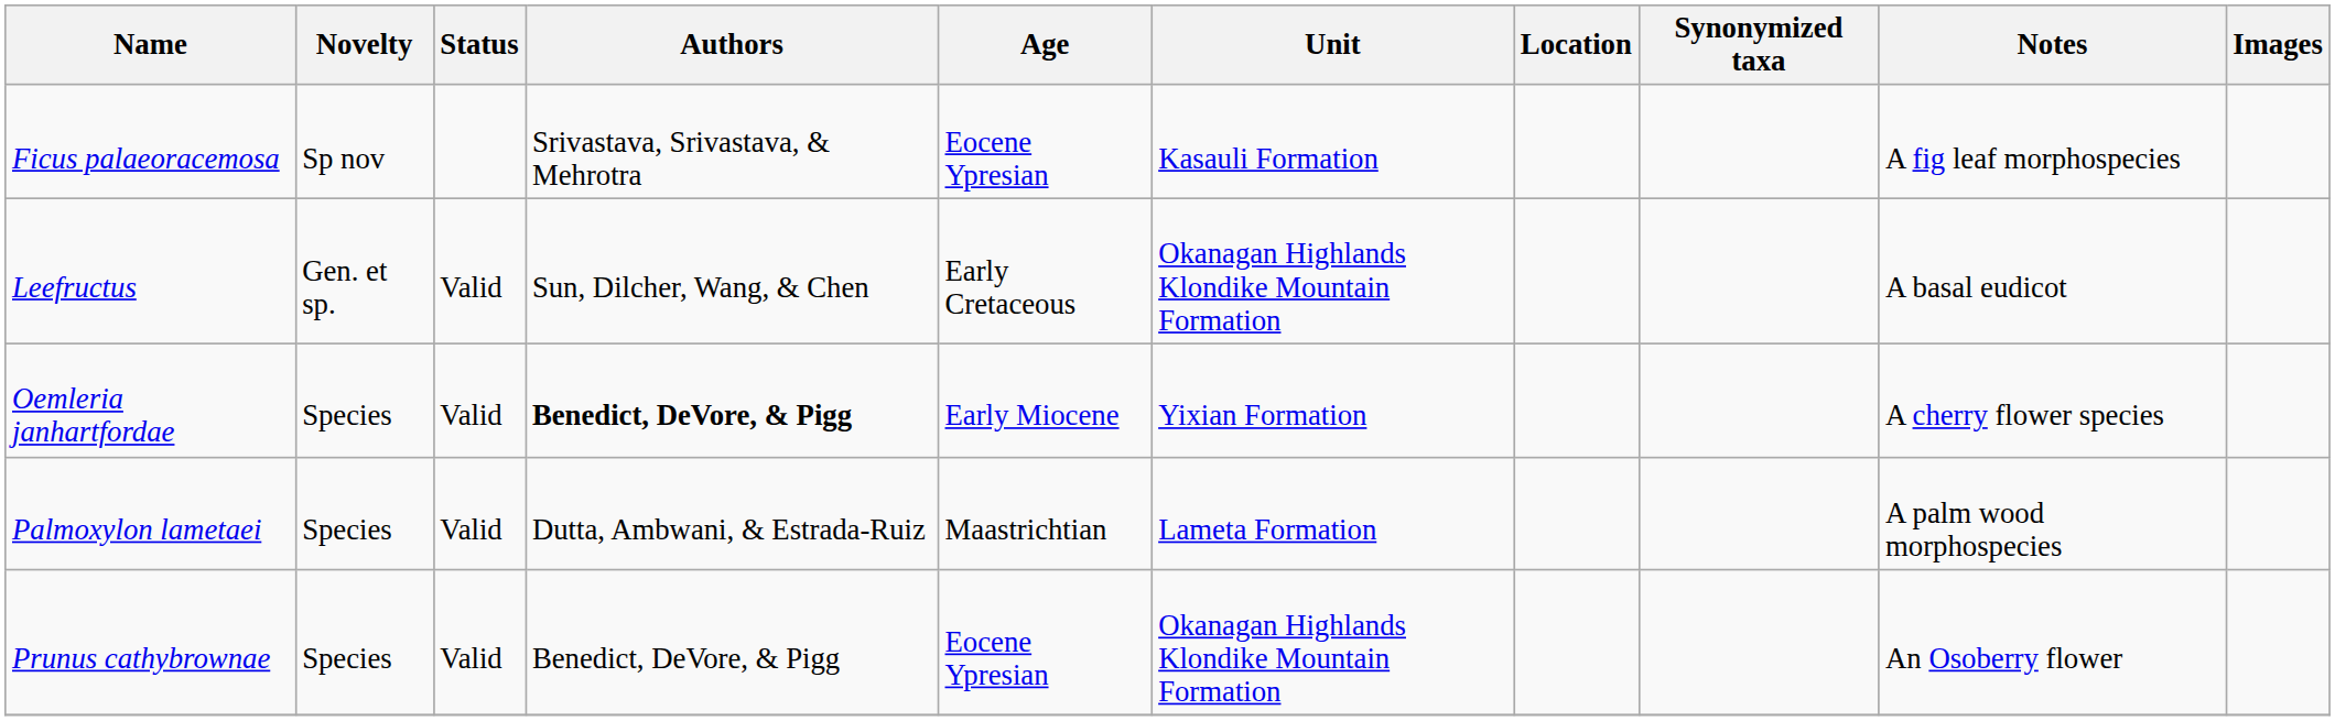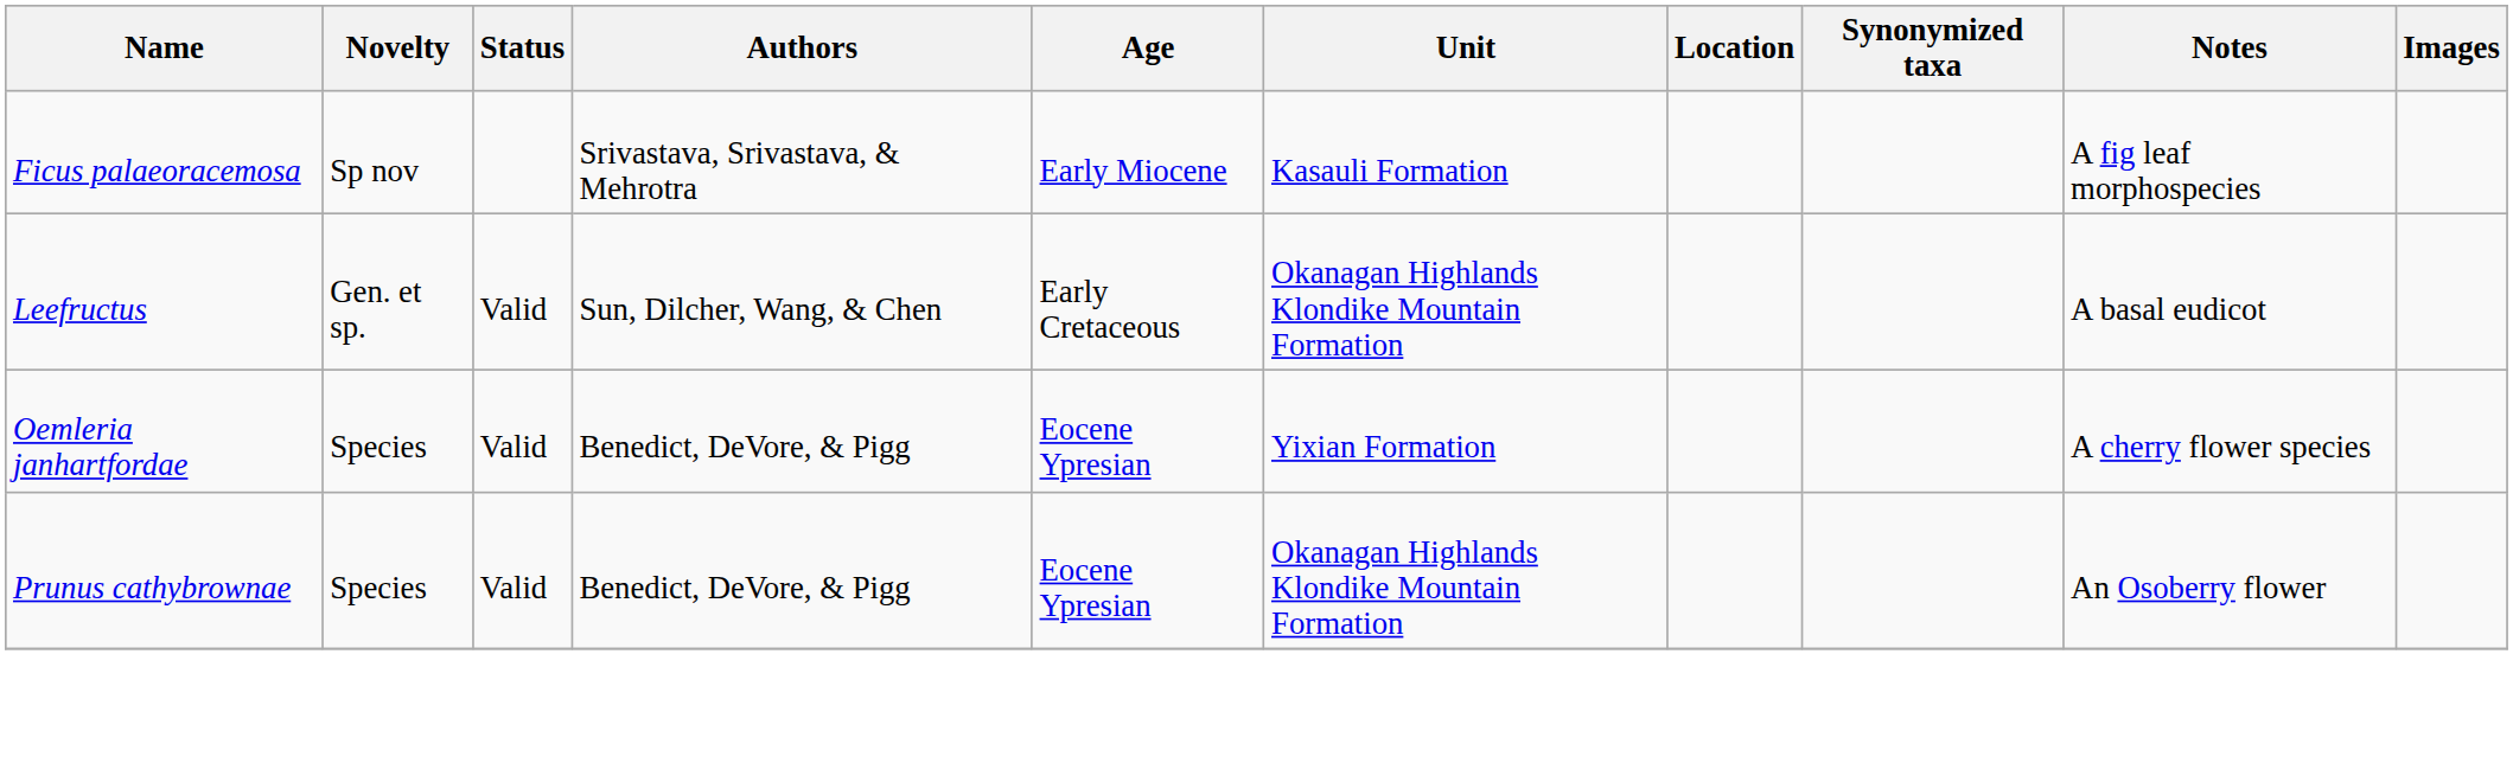Ficus palaeoracemosa | Age: Eocene Ypresian -> Early Miocene
Oemleria janhartfordae | Authors: bold -> normal
Oemleria janhartfordae | Age: Early Miocene -> Eocene Ypresian
- row: Palmoxylon lametaei | Species | Valid | Dutta, Ambwani, & Estrada-Ruiz | Maastrichtian | Lameta Formation | A palm wood morphospecies
